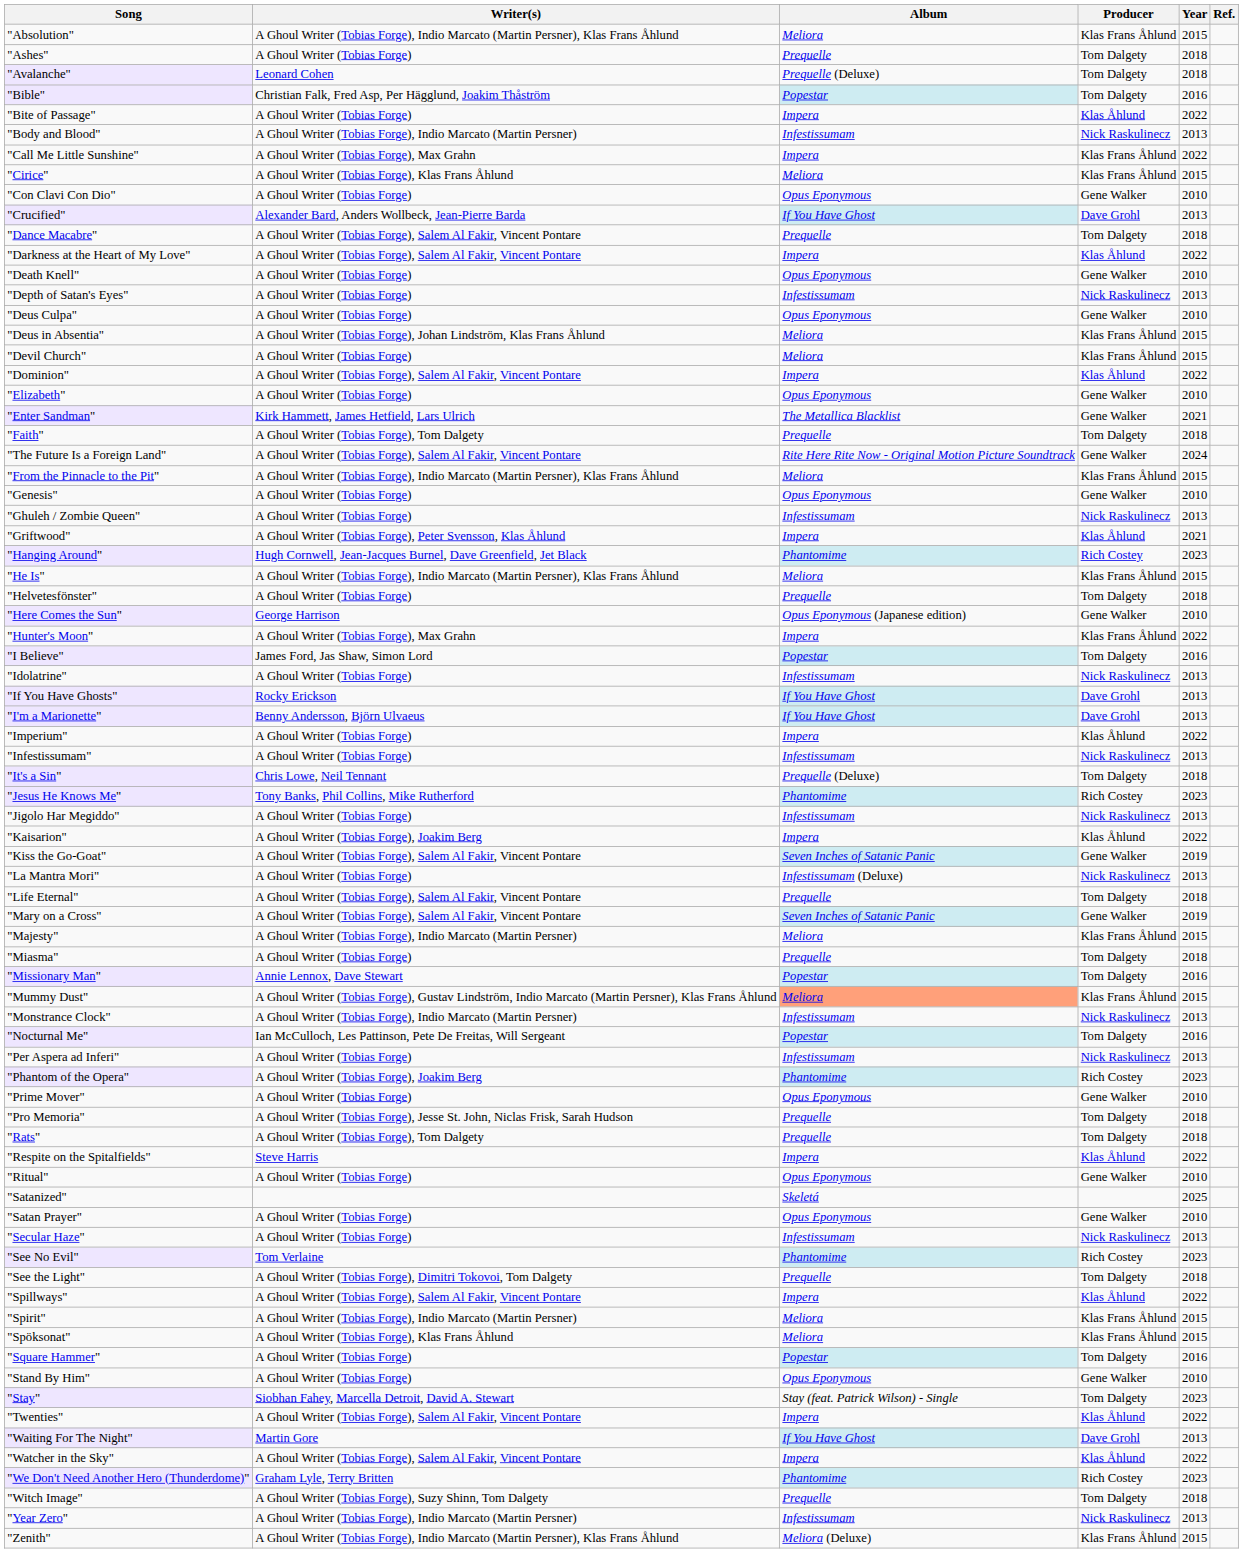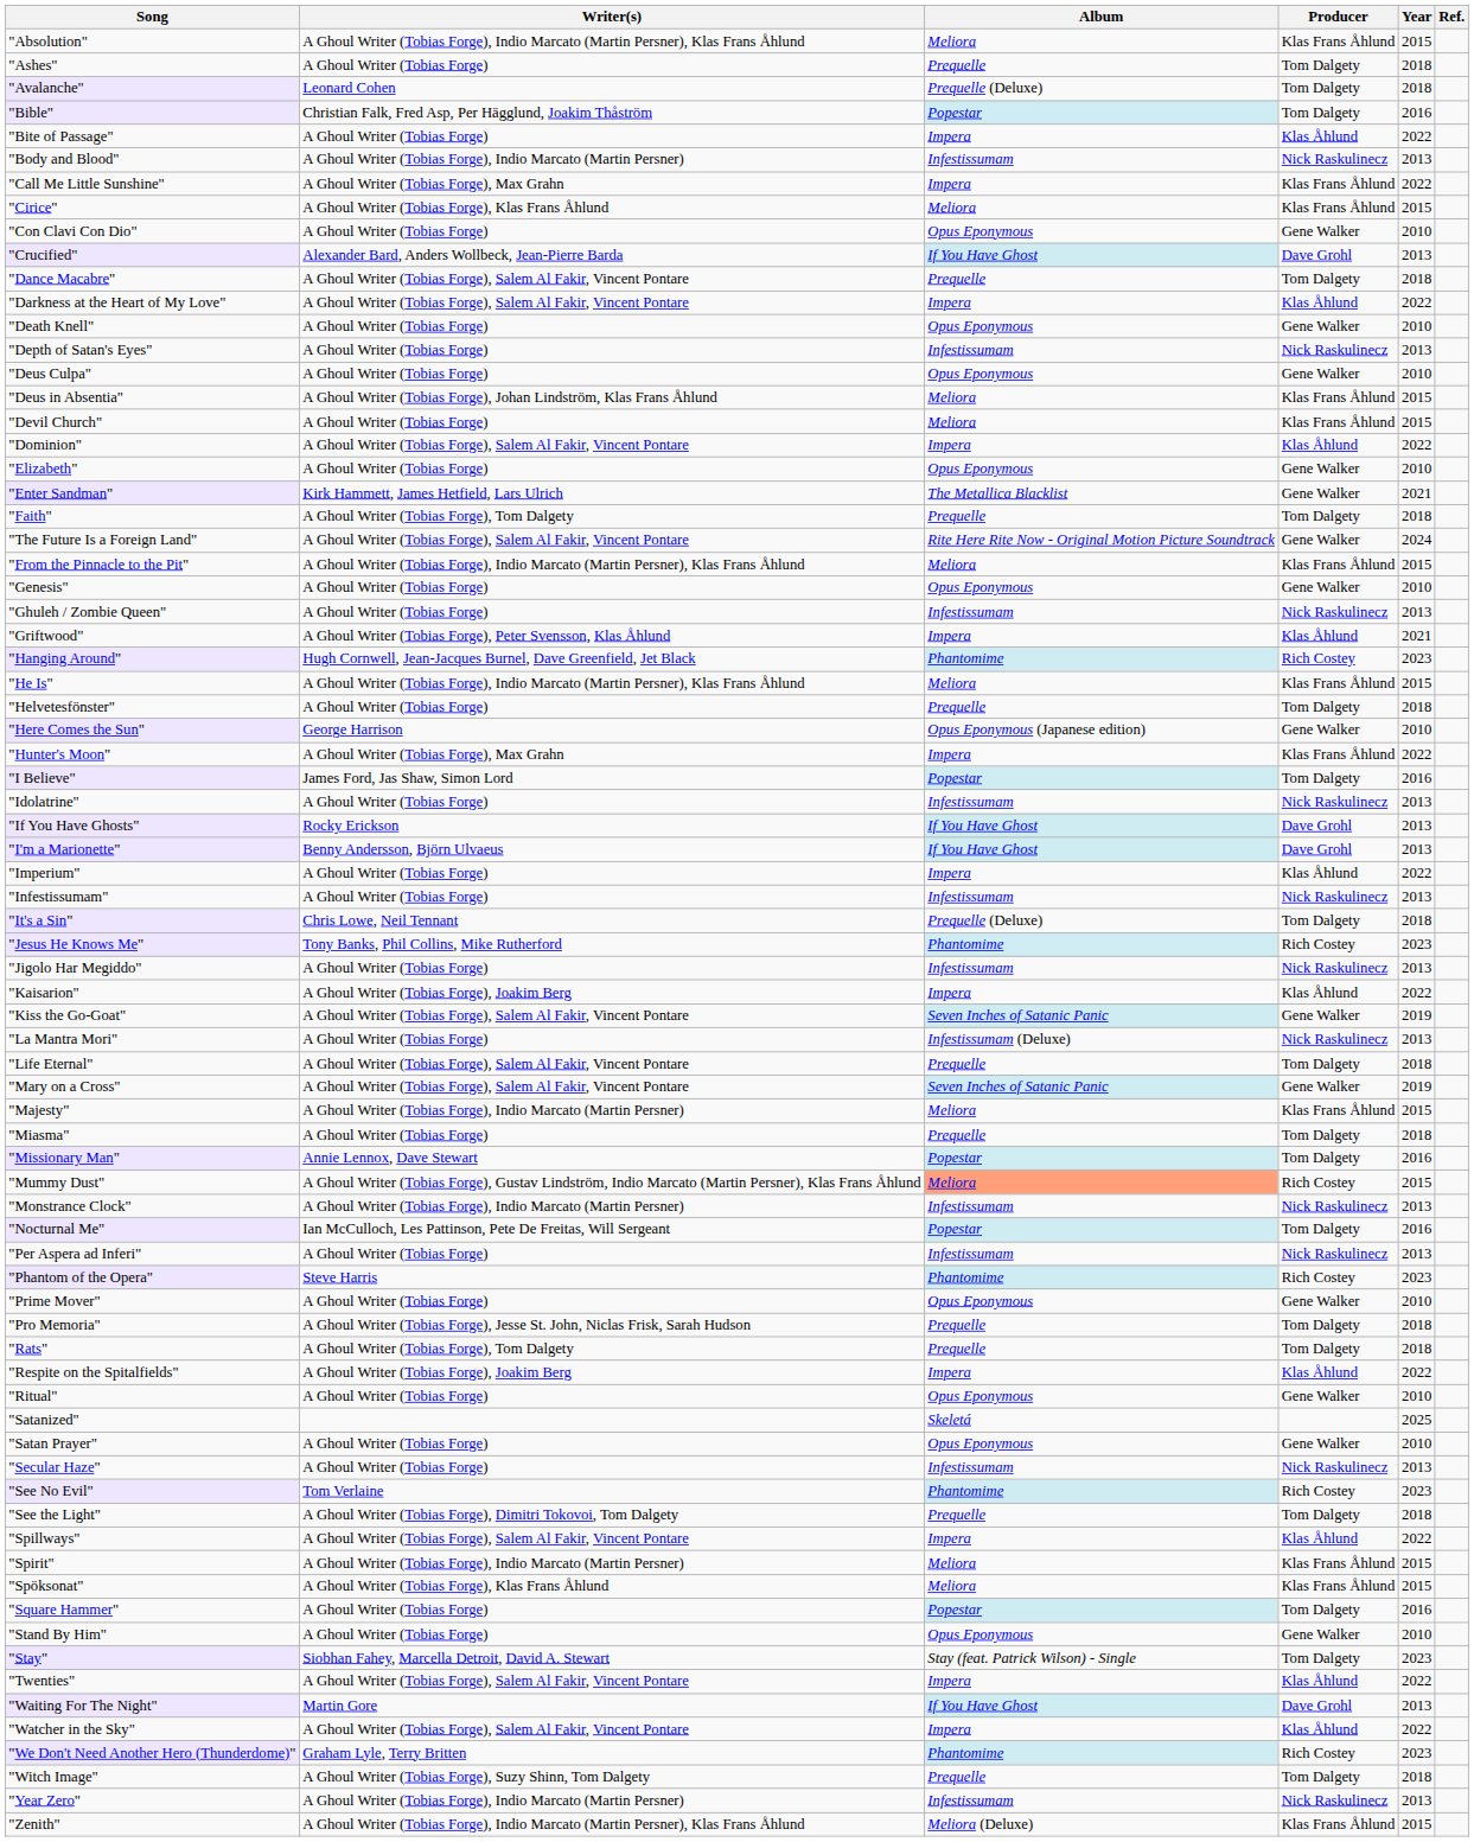"Mummy Dust" | Producer: Klas Frans Åhlund -> Rich Costey
"Phantom of the Opera" | Writer(s): A Ghoul Writer (Tobias Forge), Joakim Berg -> Steve Harris
"Respite on the Spitalfields" | Writer(s): Steve Harris -> A Ghoul Writer (Tobias Forge), Joakim Berg
